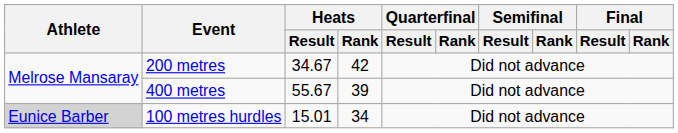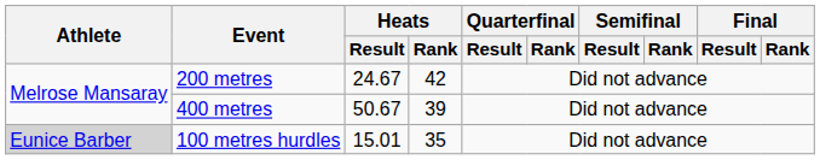200 metres | Heats / Result: 34.67 -> 24.67
400 metres | Heats / Result: 55.67 -> 50.67
100 metres hurdles | Heats / Rank: 34 -> 35
